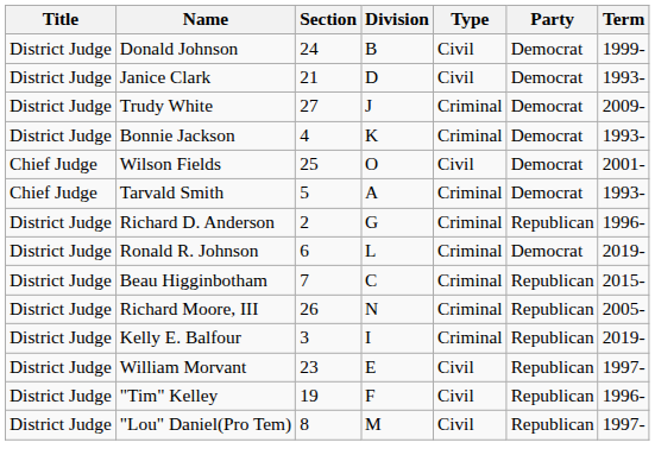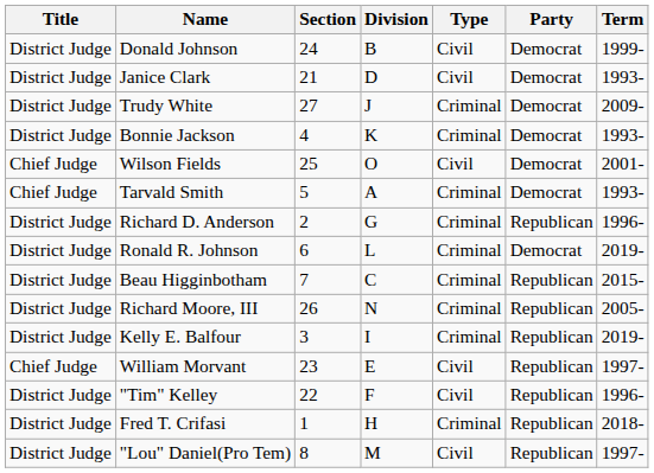William Morvant | Title: District Judge -> Chief Judge
"Tim" Kelley | Section: 19 -> 22
+ row: District Judge | Fred T. Crifasi | 1 | H | Criminal | Republican | 2018-
